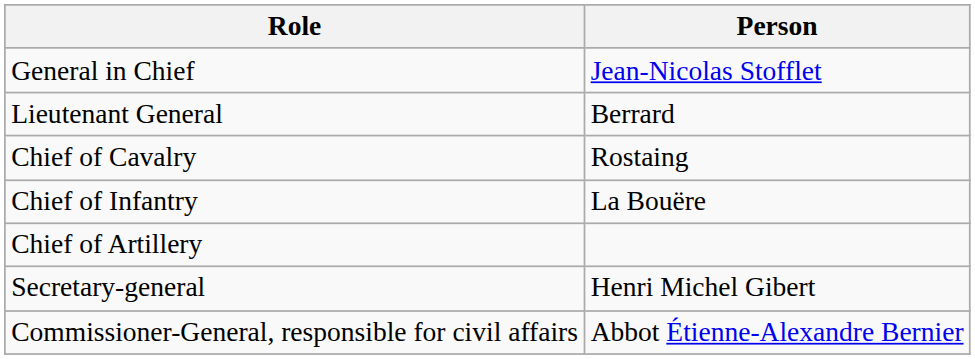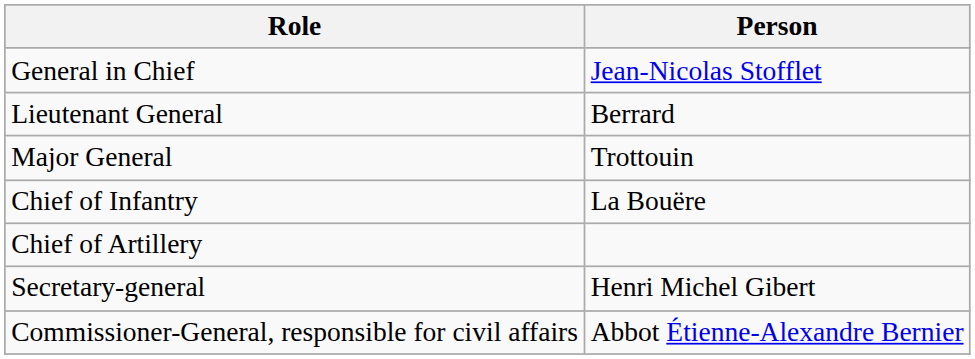+ row: Major General | Trottouin
- row: Chief of Cavalry | Rostaing
